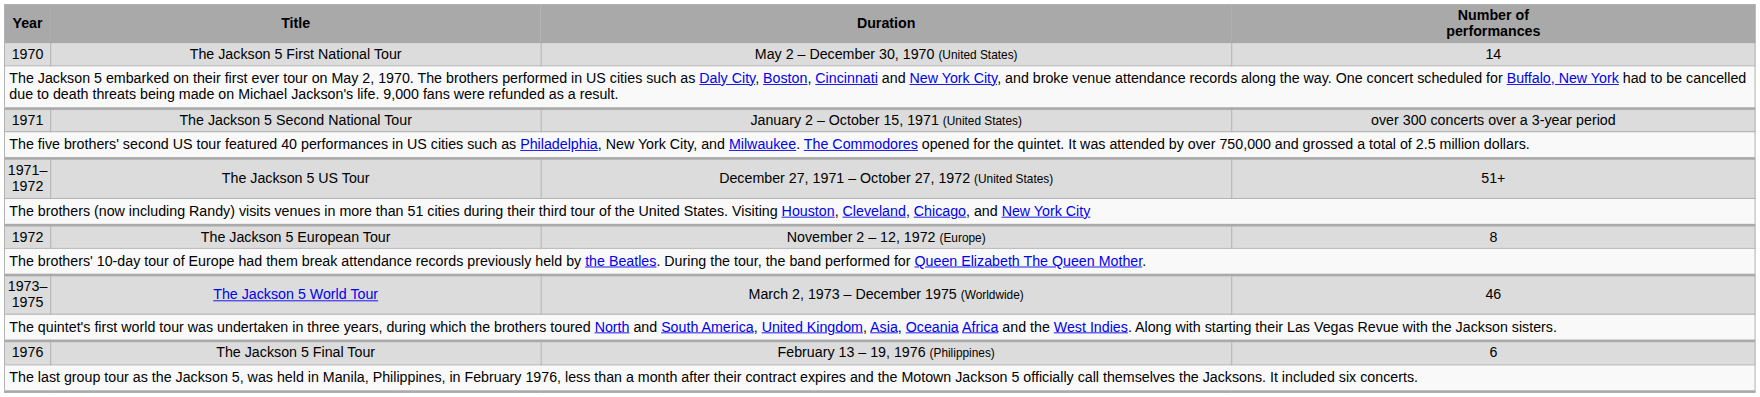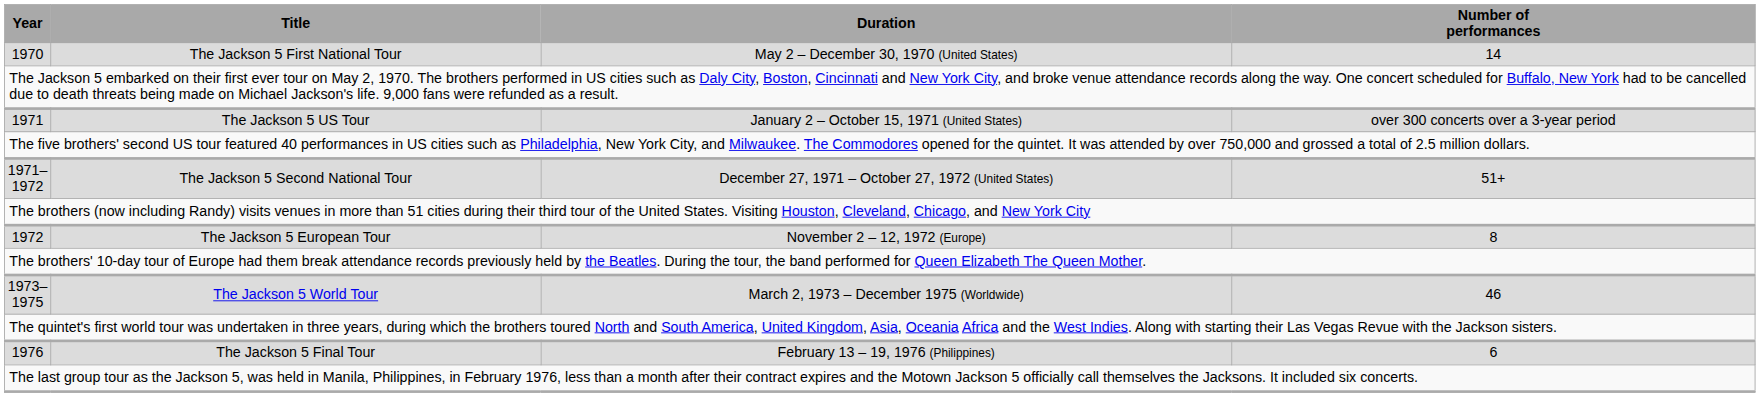1971 | Title: The Jackson 5 Second National Tour -> The Jackson 5 US Tour
1971–1972 | Title: The Jackson 5 US Tour -> The Jackson 5 Second National Tour
